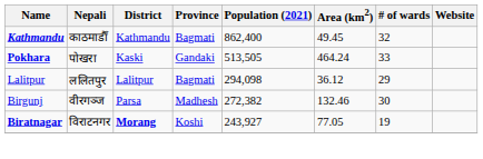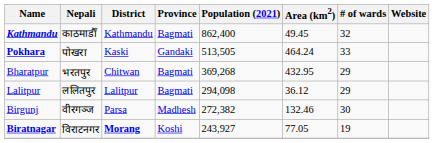+ row: Bharatpur | भरतपुर | Chitwan | Bagmati | 369,268 | 432.95 | 29
